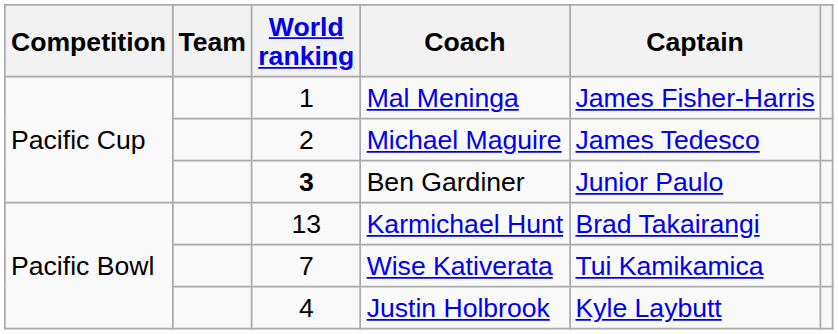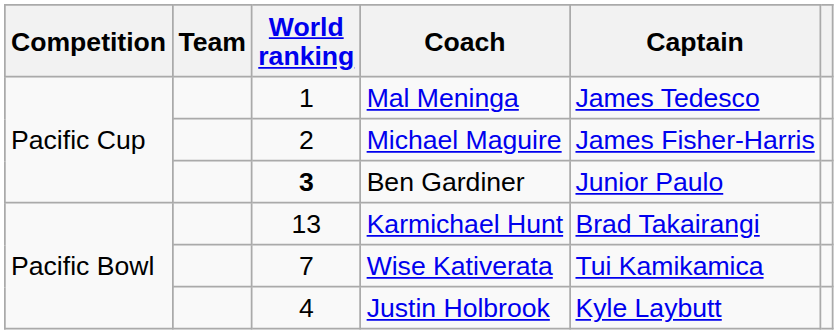Mal Meninga | Captain: James Fisher-Harris -> James Tedesco
Michael Maguire | Captain: James Tedesco -> James Fisher-Harris
